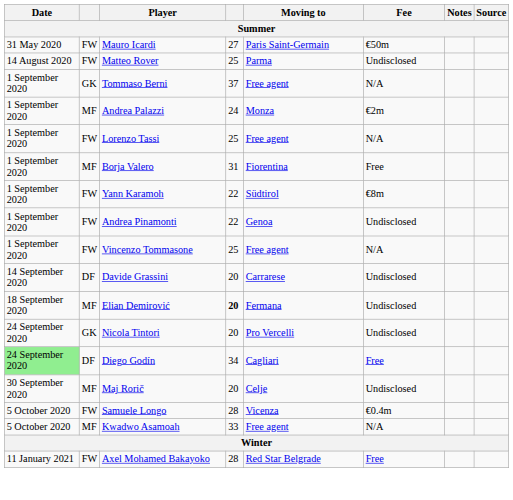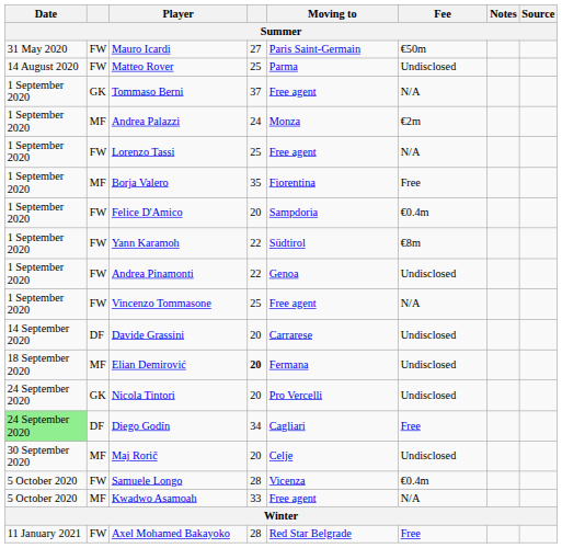Borja Valero | column 4: 31 -> 35
+ row: 1 September 2020 | FW | Felice D'Amico | 20 | Sampdoria | €0.4m
